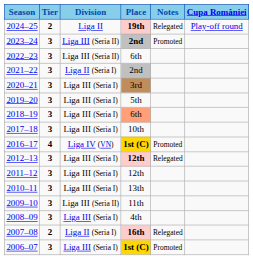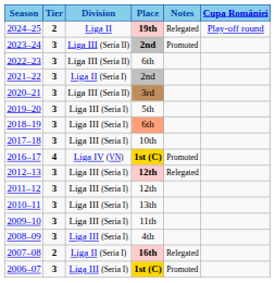2020–21 | Division: Liga III (Seria I) -> Liga III (Seria II)
2009–10 | Division: Liga III (Seria II) -> Liga III (Seria I)
